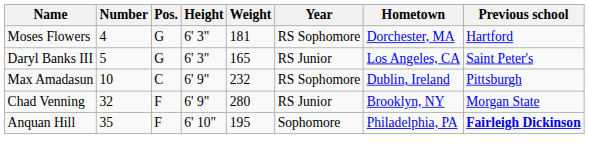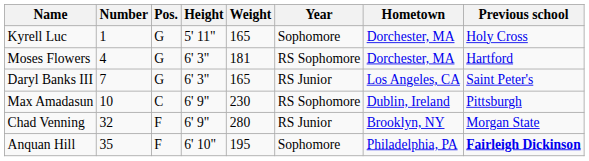+ row: Kyrell Luc | 1 | G | 5' 11" | 165 | Sophomore | Dorchester, MA | Holy Cross
Daryl Banks III | Number: 5 -> 7
Max Amadasun | Weight: 232 -> 230
